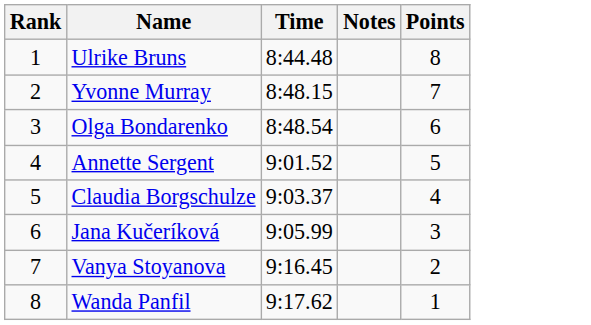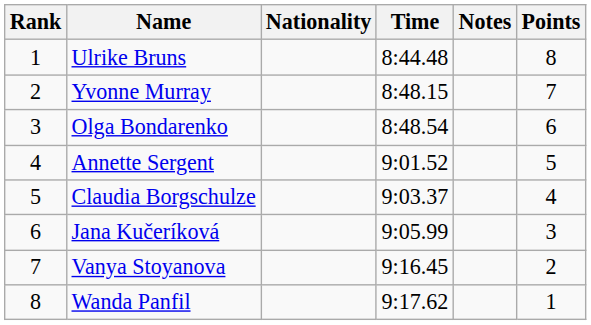+ column: Nationality
